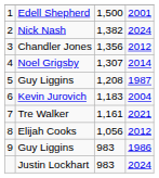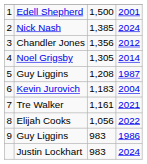Nick Nash | column 3: 1,382 -> 1,385
Noel Grigsby | column 3: 1,307 -> 1,305
Elijah Cooks | column 4: 2012 -> 2022
